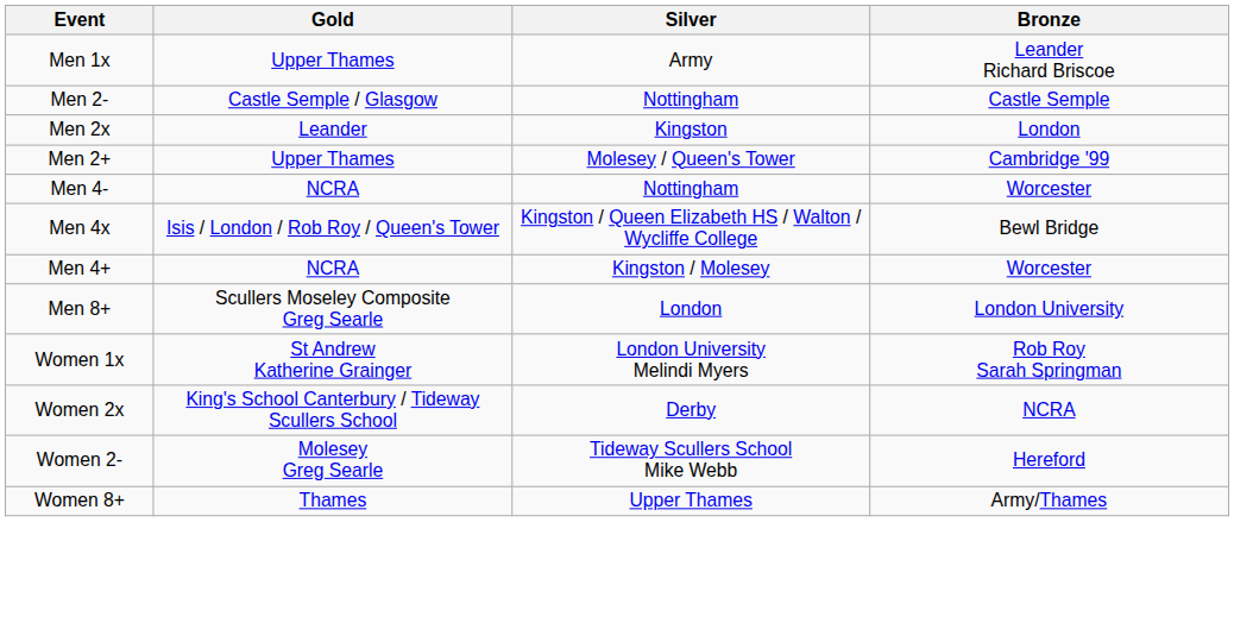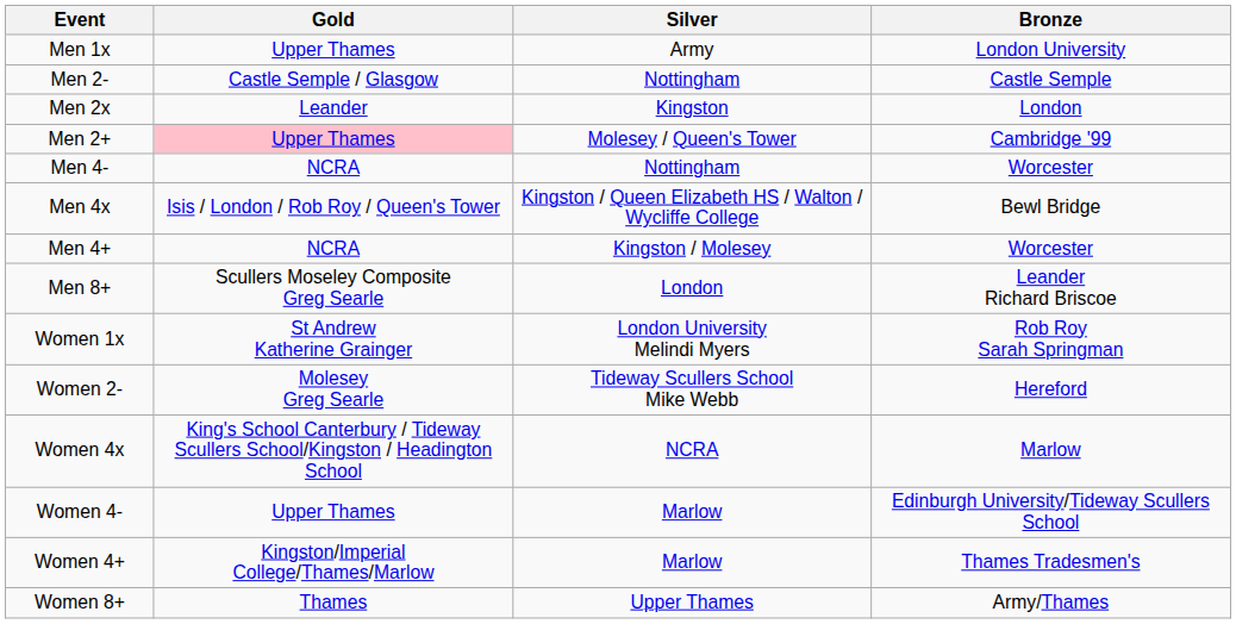Men 1x | Bronze: Leander Richard Briscoe -> London University
Men 2+ | Gold: no background -> pink background
Men 8+ | Bronze: London University -> Leander Richard Briscoe
- row: Women 2x | King's School Canterbury / Tideway Scullers School | Derby | NCRA
+ row: Women 4x | King's School Canterbury / Tideway Scullers School/Kingston / Headington School | NCRA | Marlow
+ row: Women 4- | Upper Thames | Marlow | Edinburgh University/Tideway Scullers School
+ row: Women 4+ | Kingston/Imperial College/Thames/Marlow | Marlow | Thames Tradesmen's
